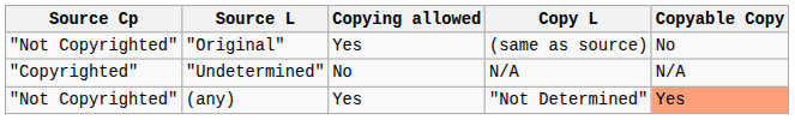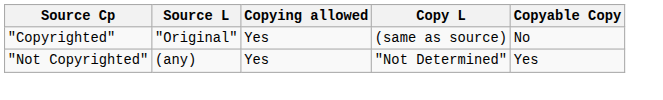"Original" | Source Cp: "Not Copyrighted" -> "Copyrighted"
- row: "Copyrighted" | "Undetermined" | No | N/A | N/A
(any) | Copyable Copy: lightsalmon background -> no background
